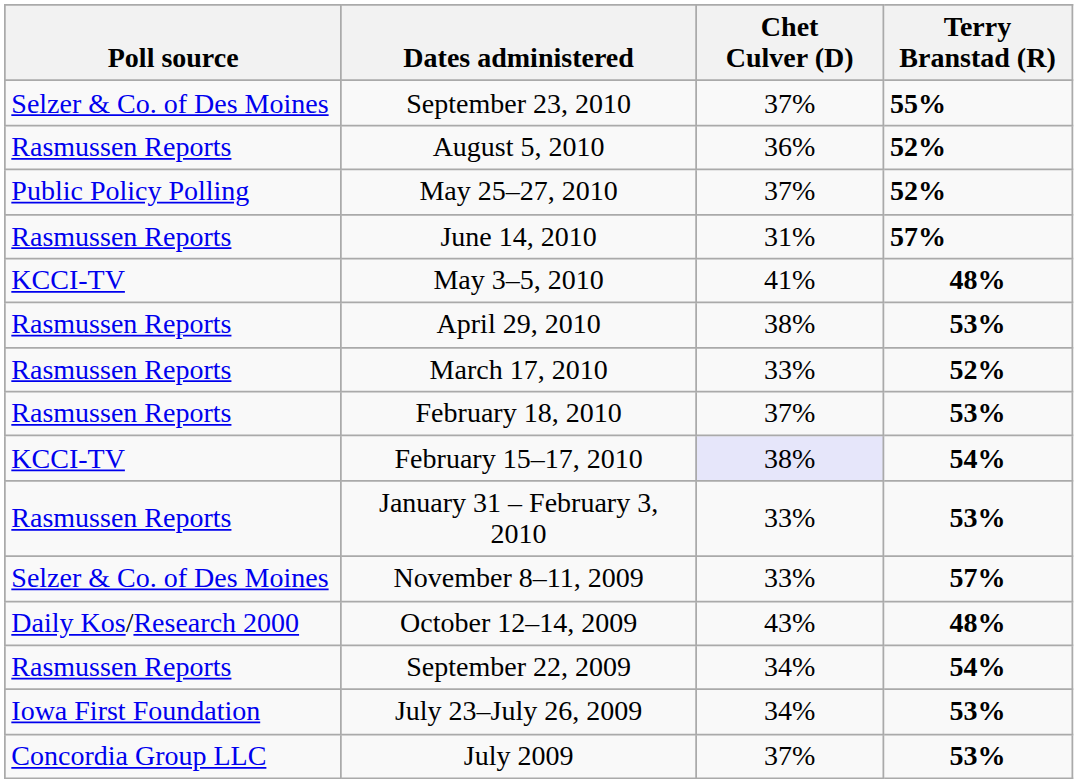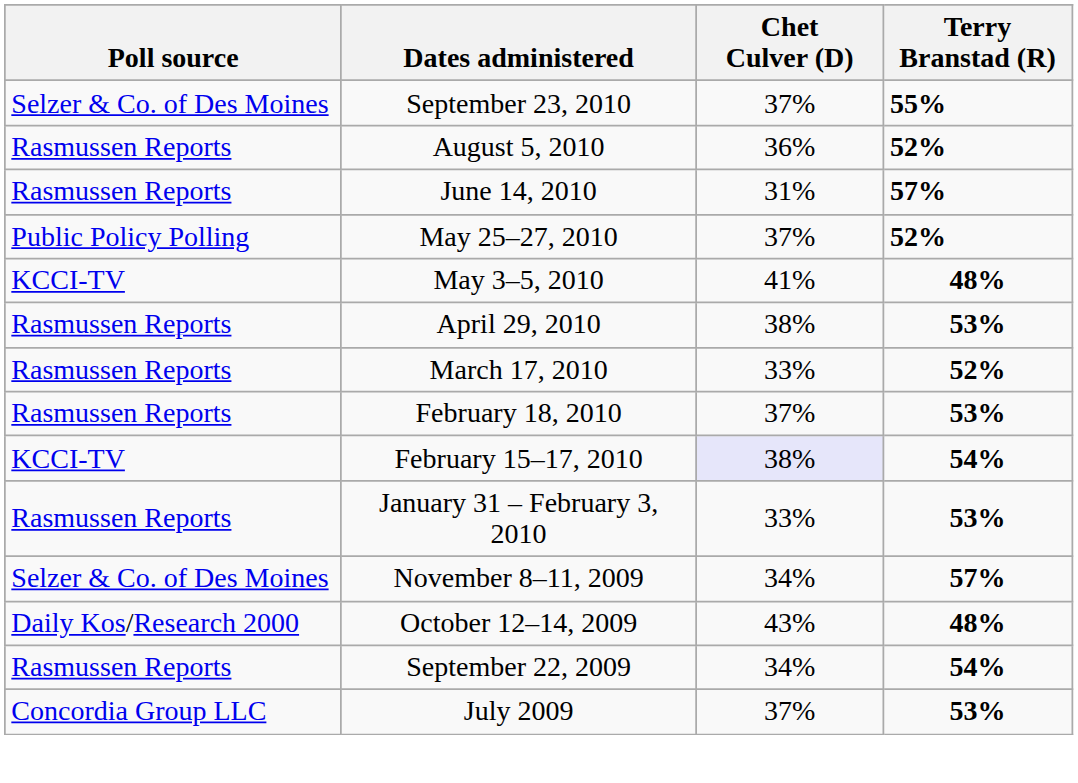rows swapped: June 14, 2010 <-> May 25–27, 2010
November 8–11, 2009 | Chet Culver (D): 33% -> 34%
- row: Iowa First Foundation | July 23–July 26, 2009 | 34% | 53%
